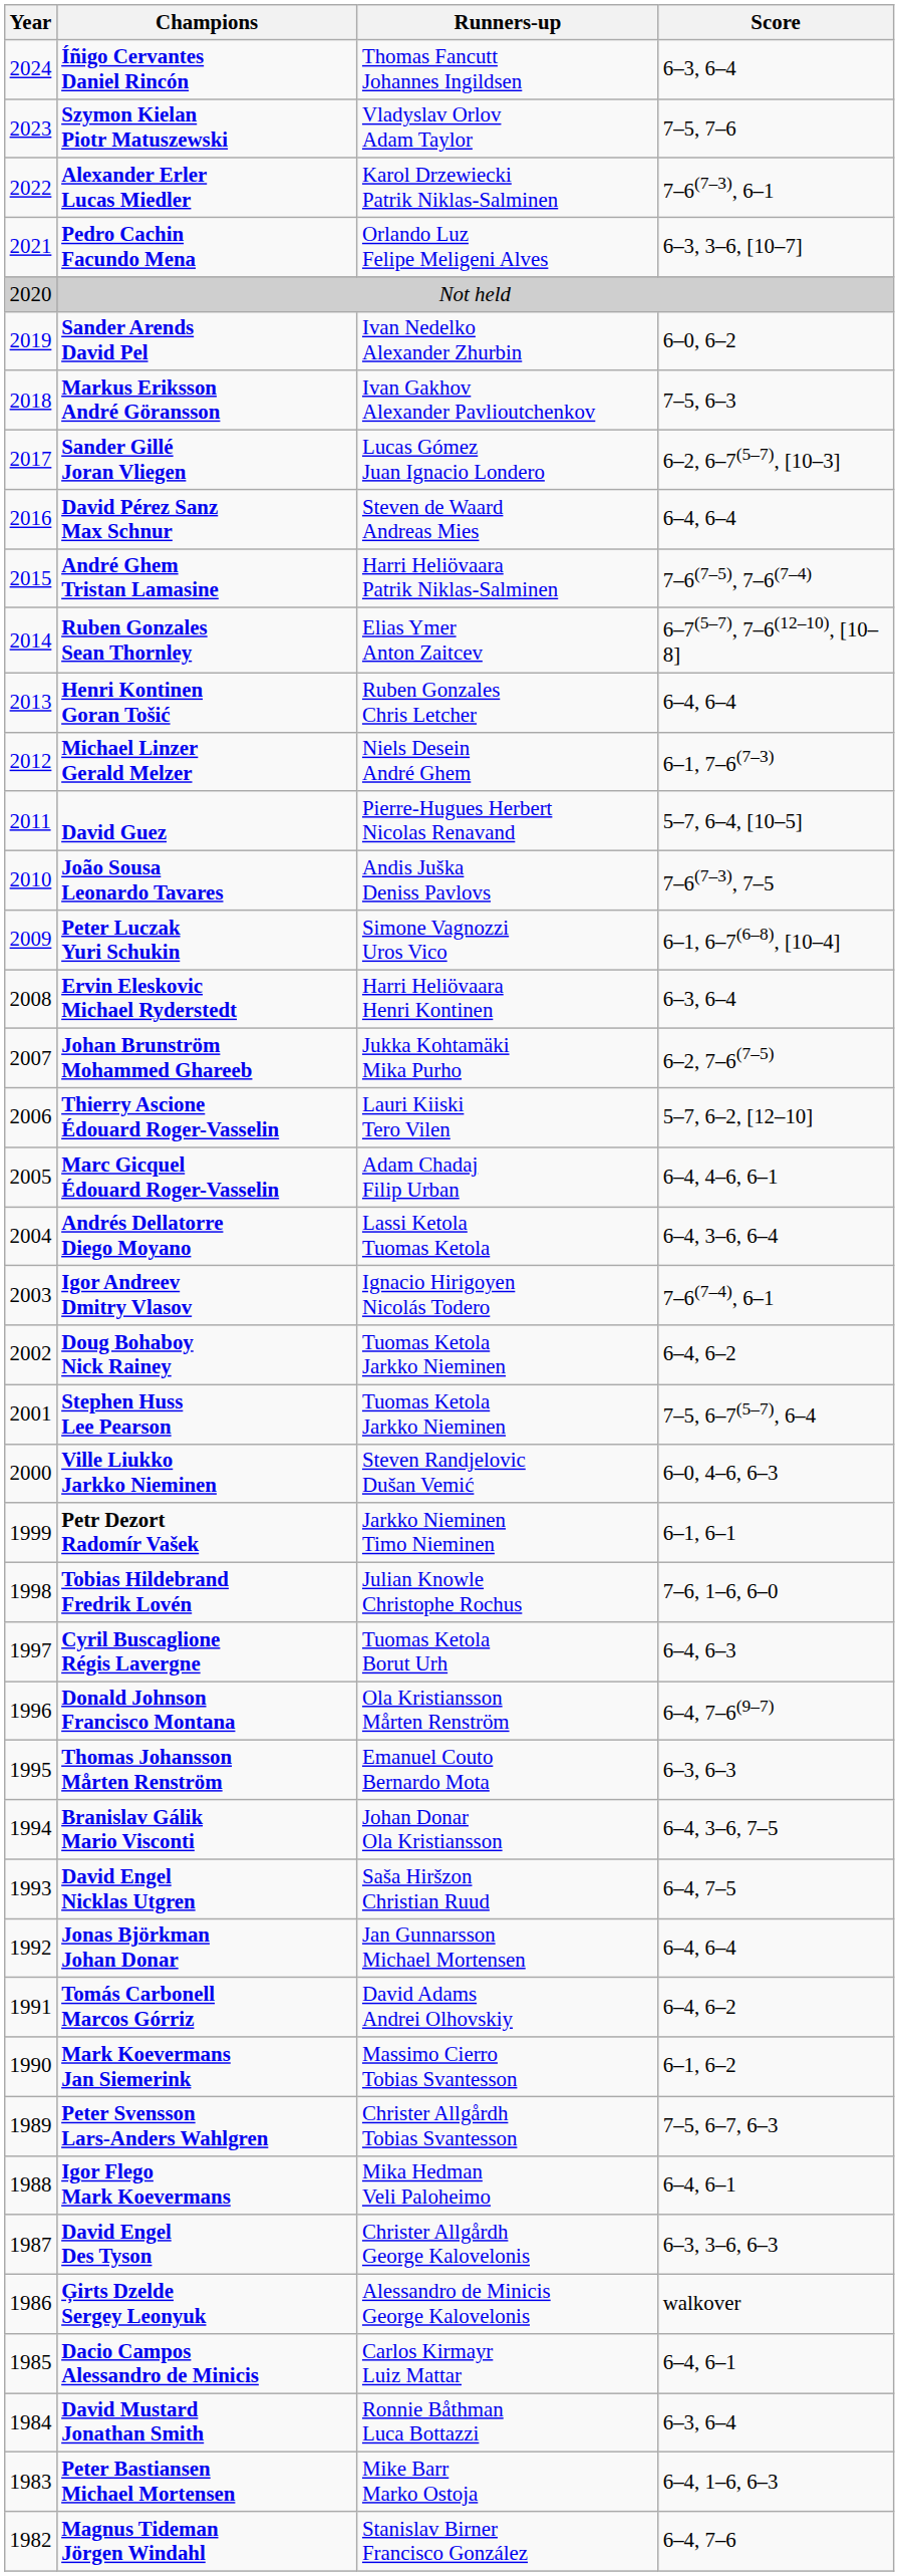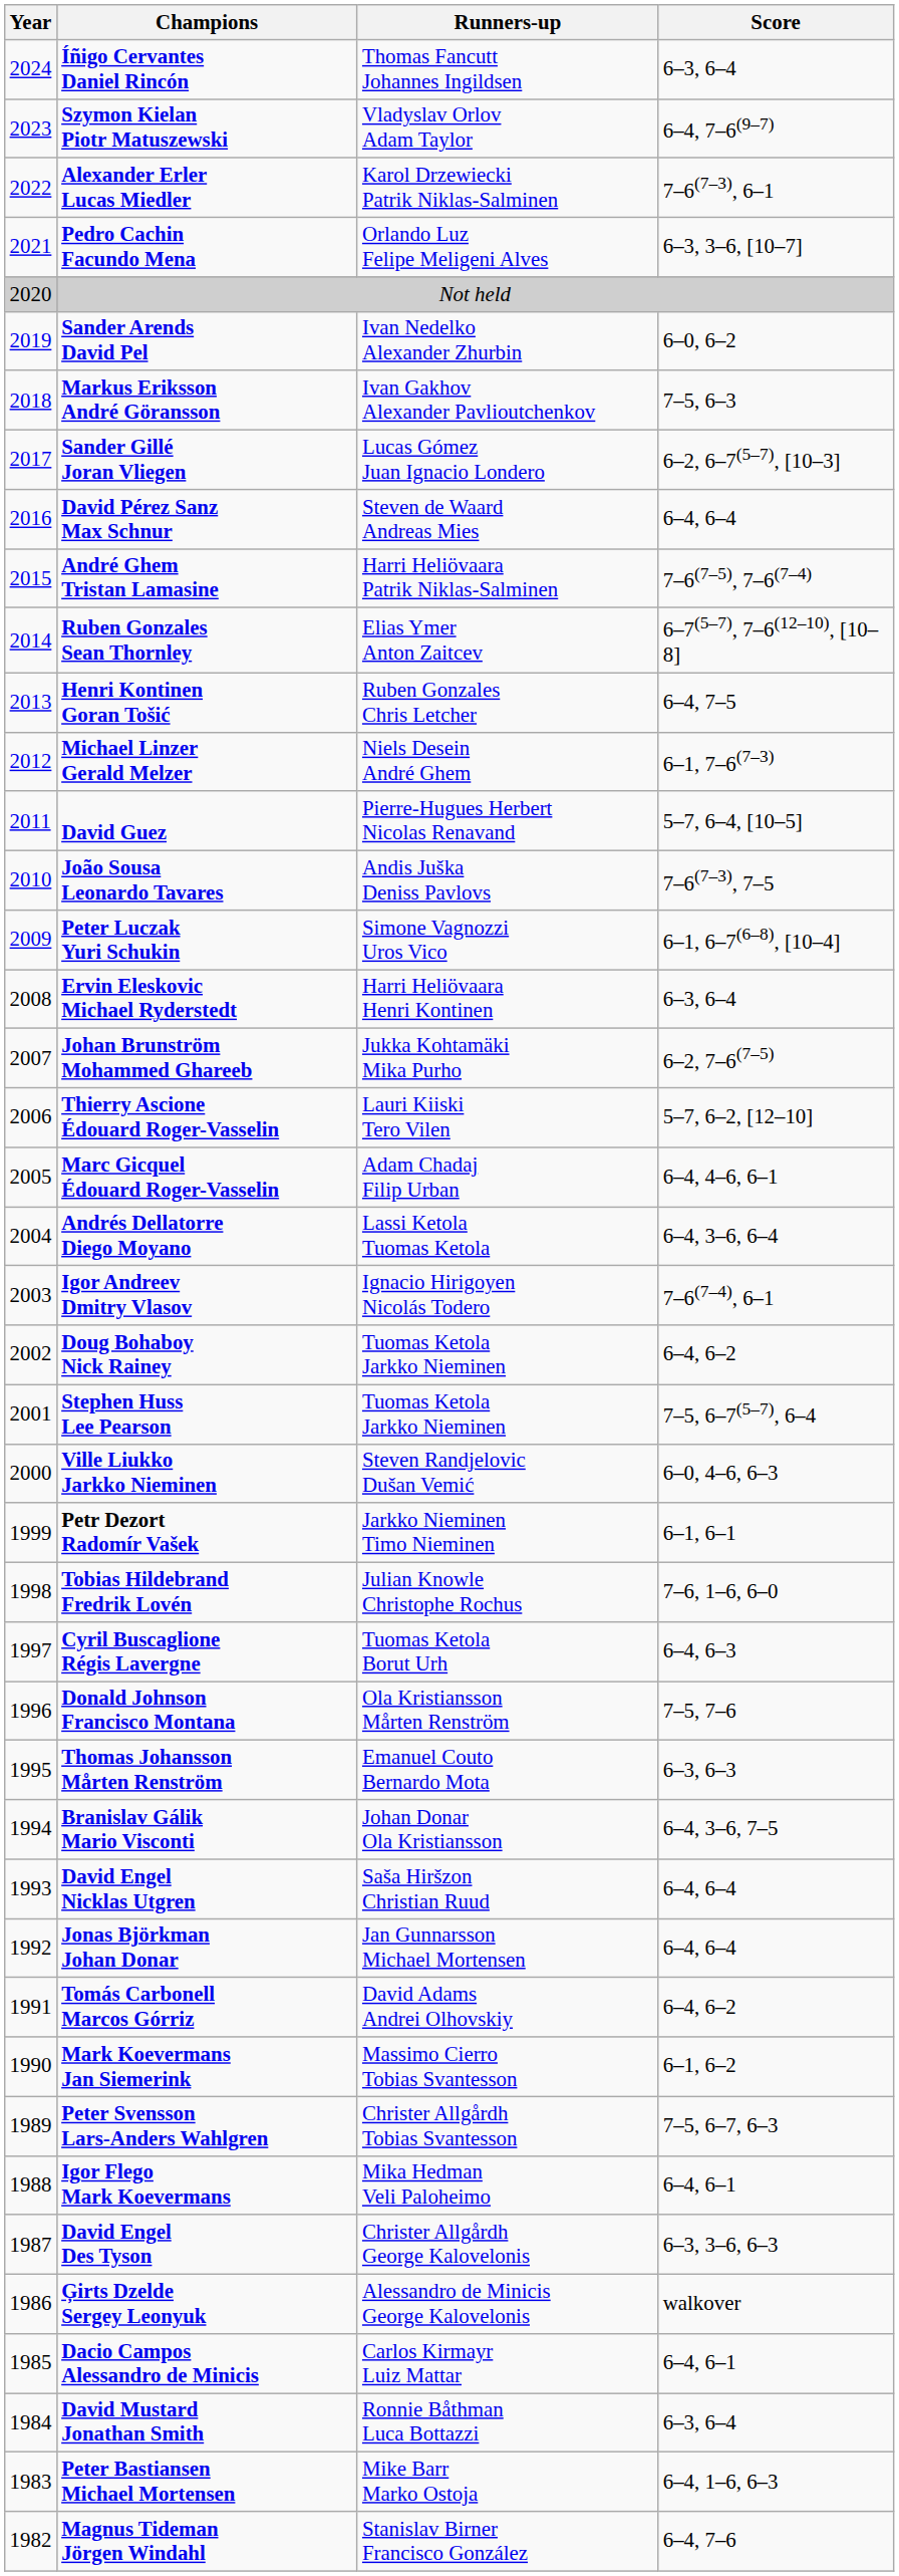Szymon Kielan Piotr Matuszewski | Score: 7–5, 7–6 -> 6–4, 7–6(9–7)
Henri Kontinen Goran Tošić | Score: 6–4, 6–4 -> 6–4, 7–5
Donald Johnson Francisco Montana | Score: 6–4, 7–6(9–7) -> 7–5, 7–6
David Engel Nicklas Utgren | Score: 6–4, 7–5 -> 6–4, 6–4
